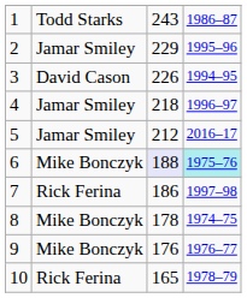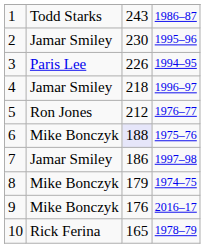2 | column 3: 229 -> 230
3 | column 2: David Cason -> Paris Lee
5 | column 2: Jamar Smiley -> Ron Jones
5 | column 4: 2016–17 -> 1976–77
6 | column 4: paleturquoise background -> no background
7 | column 2: Rick Ferina -> Jamar Smiley
8 | column 3: 178 -> 179
9 | column 4: 1976–77 -> 2016–17
